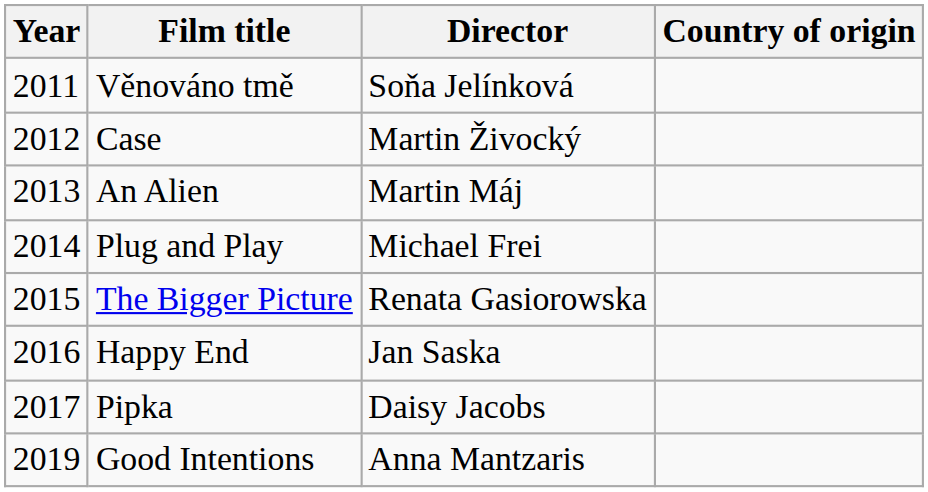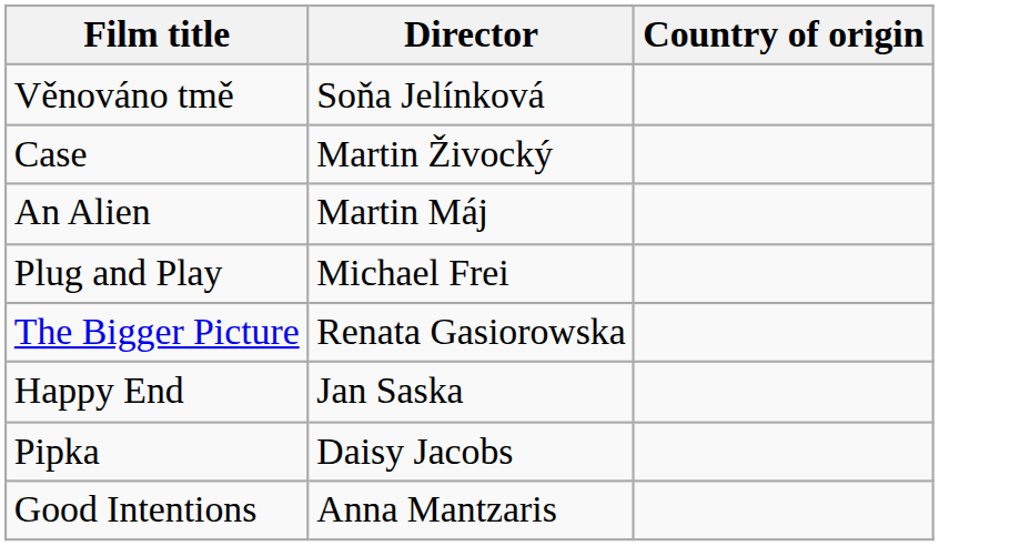- column: Year | 2011 | 2012 | 2013 | 2014 | 2015 | 2016 | 2017 | 2019
